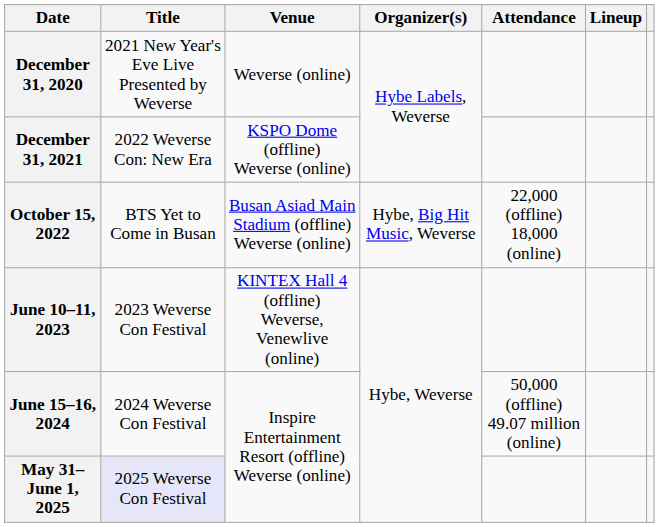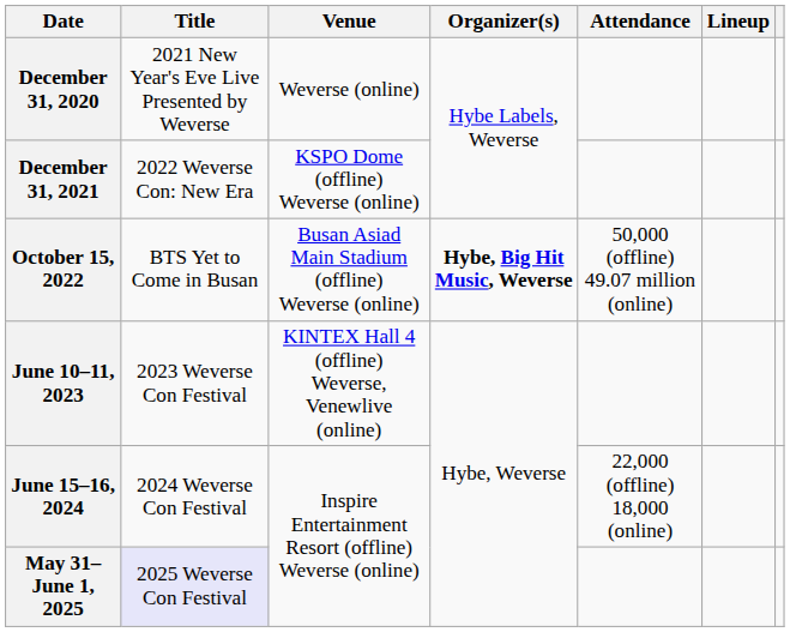October 15, 2022 | Organizer(s): normal -> bold
October 15, 2022 | Attendance: 22,000 (offline) 18,000 (online) -> 50,000 (offline) 49.07 million (online)
June 15–16, 2024 | Attendance: 50,000 (offline) 49.07 million (online) -> 22,000 (offline) 18,000 (online)
